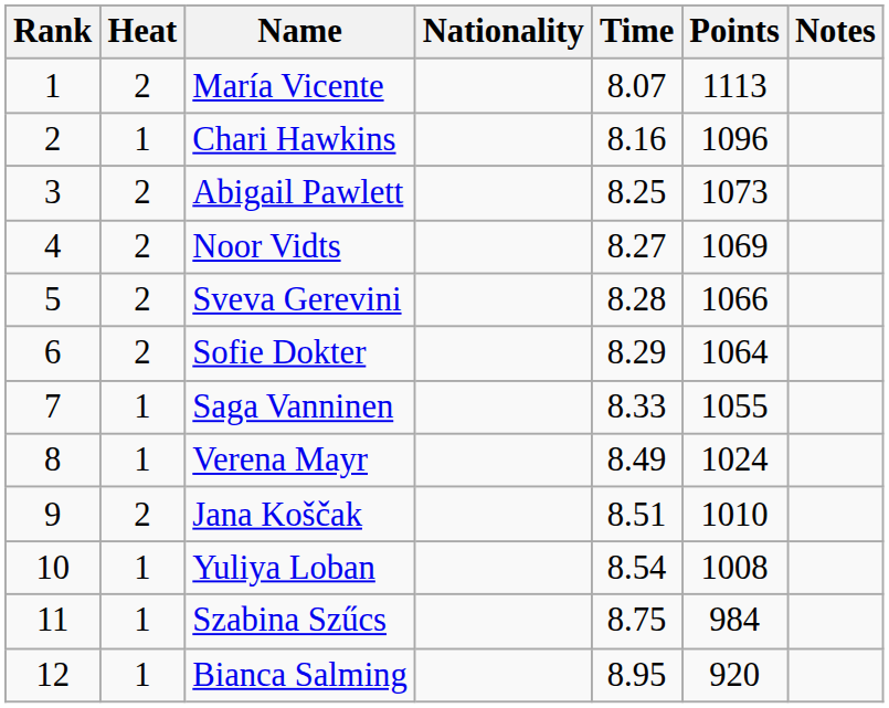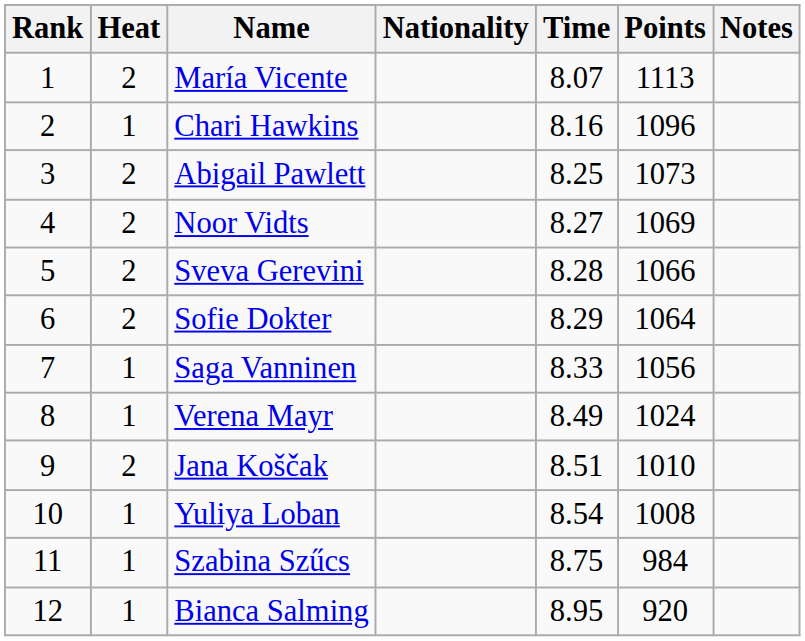Saga Vanninen | Points: 1055 -> 1056
